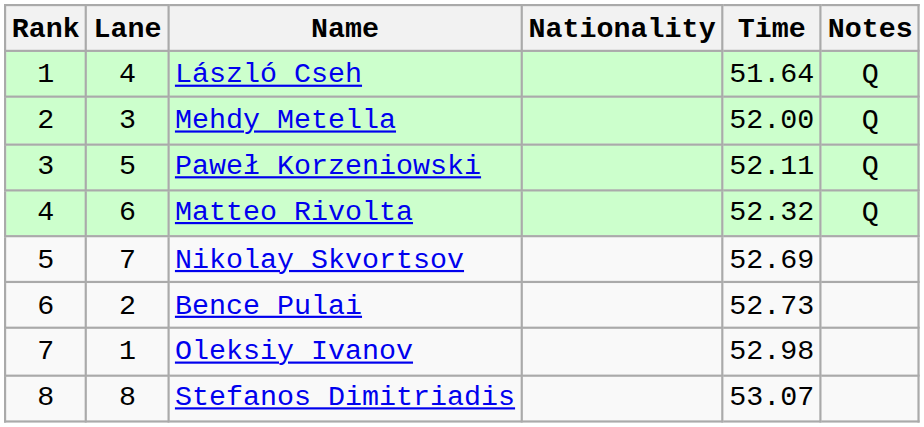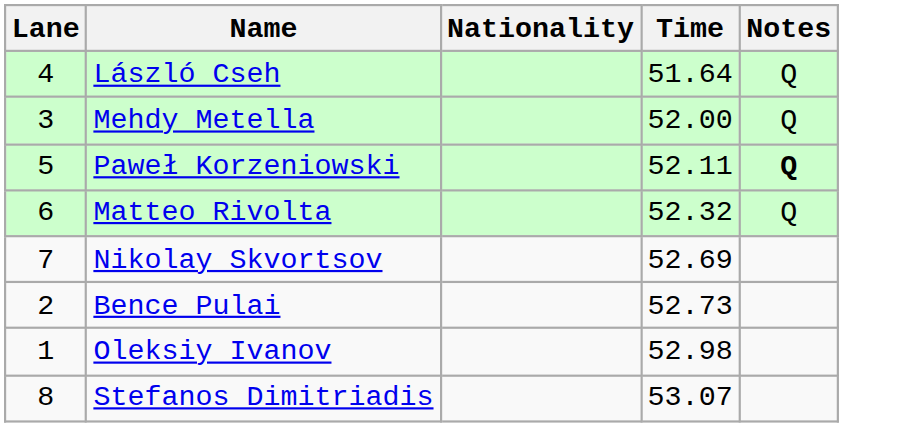- column: Rank | 1 | 2 | 3 | 4 | 5 | 6 | 7 | 8
Paweł Korzeniowski | Notes: normal -> bold
